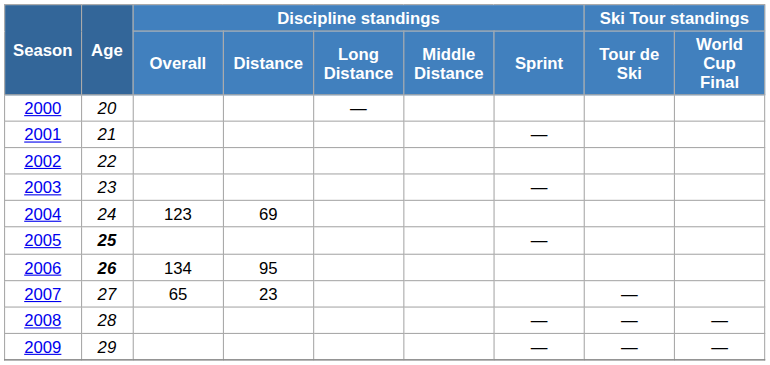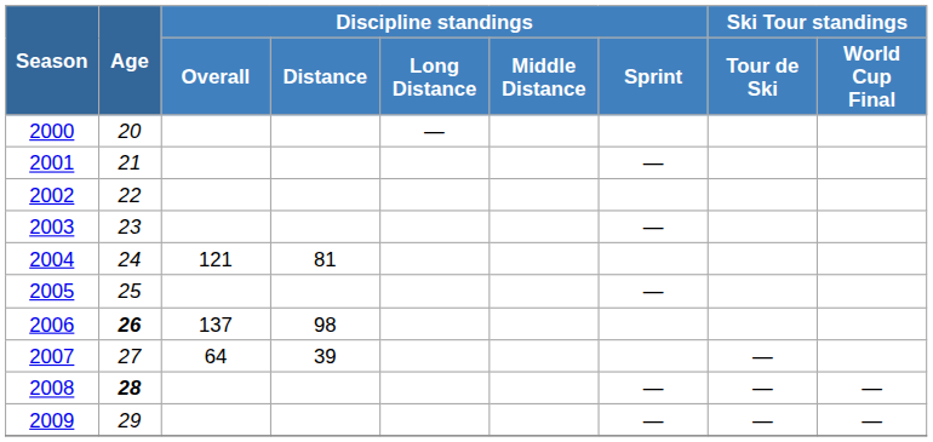2004 | Discipline standings / Overall: 123 -> 121
2004 | Discipline standings / Distance: 69 -> 81
2005 | Age: bold -> normal
2006 | Discipline standings / Overall: 134 -> 137
2006 | Discipline standings / Distance: 95 -> 98
2007 | Discipline standings / Overall: 65 -> 64
2007 | Discipline standings / Distance: 23 -> 39
2008 | Age: normal -> bold
